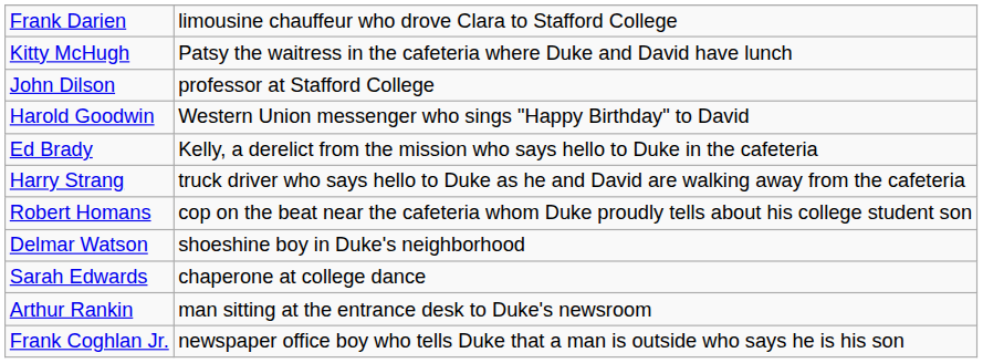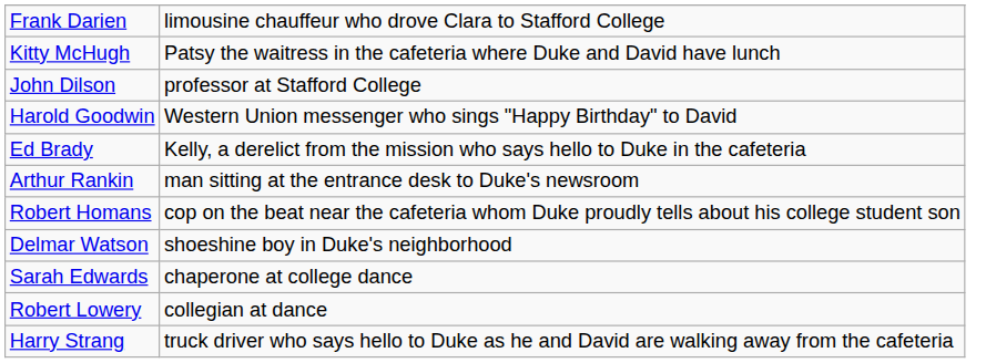rows swapped: Harry Strang <-> Arthur Rankin
+ row: Robert Lowery | collegian at dance
- row: Frank Coghlan Jr. | newspaper office boy who tells Duke that a man is outside who says he is his son
